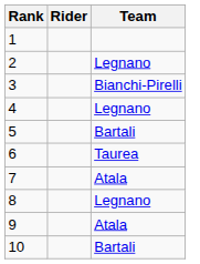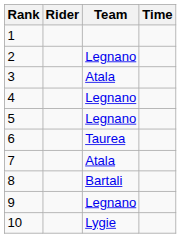+ column: Time
3 | Team: Bianchi-Pirelli -> Atala
5 | Team: Bartali -> Legnano
8 | Team: Legnano -> Bartali
9 | Team: Atala -> Legnano
10 | Team: Bartali -> Lygie
